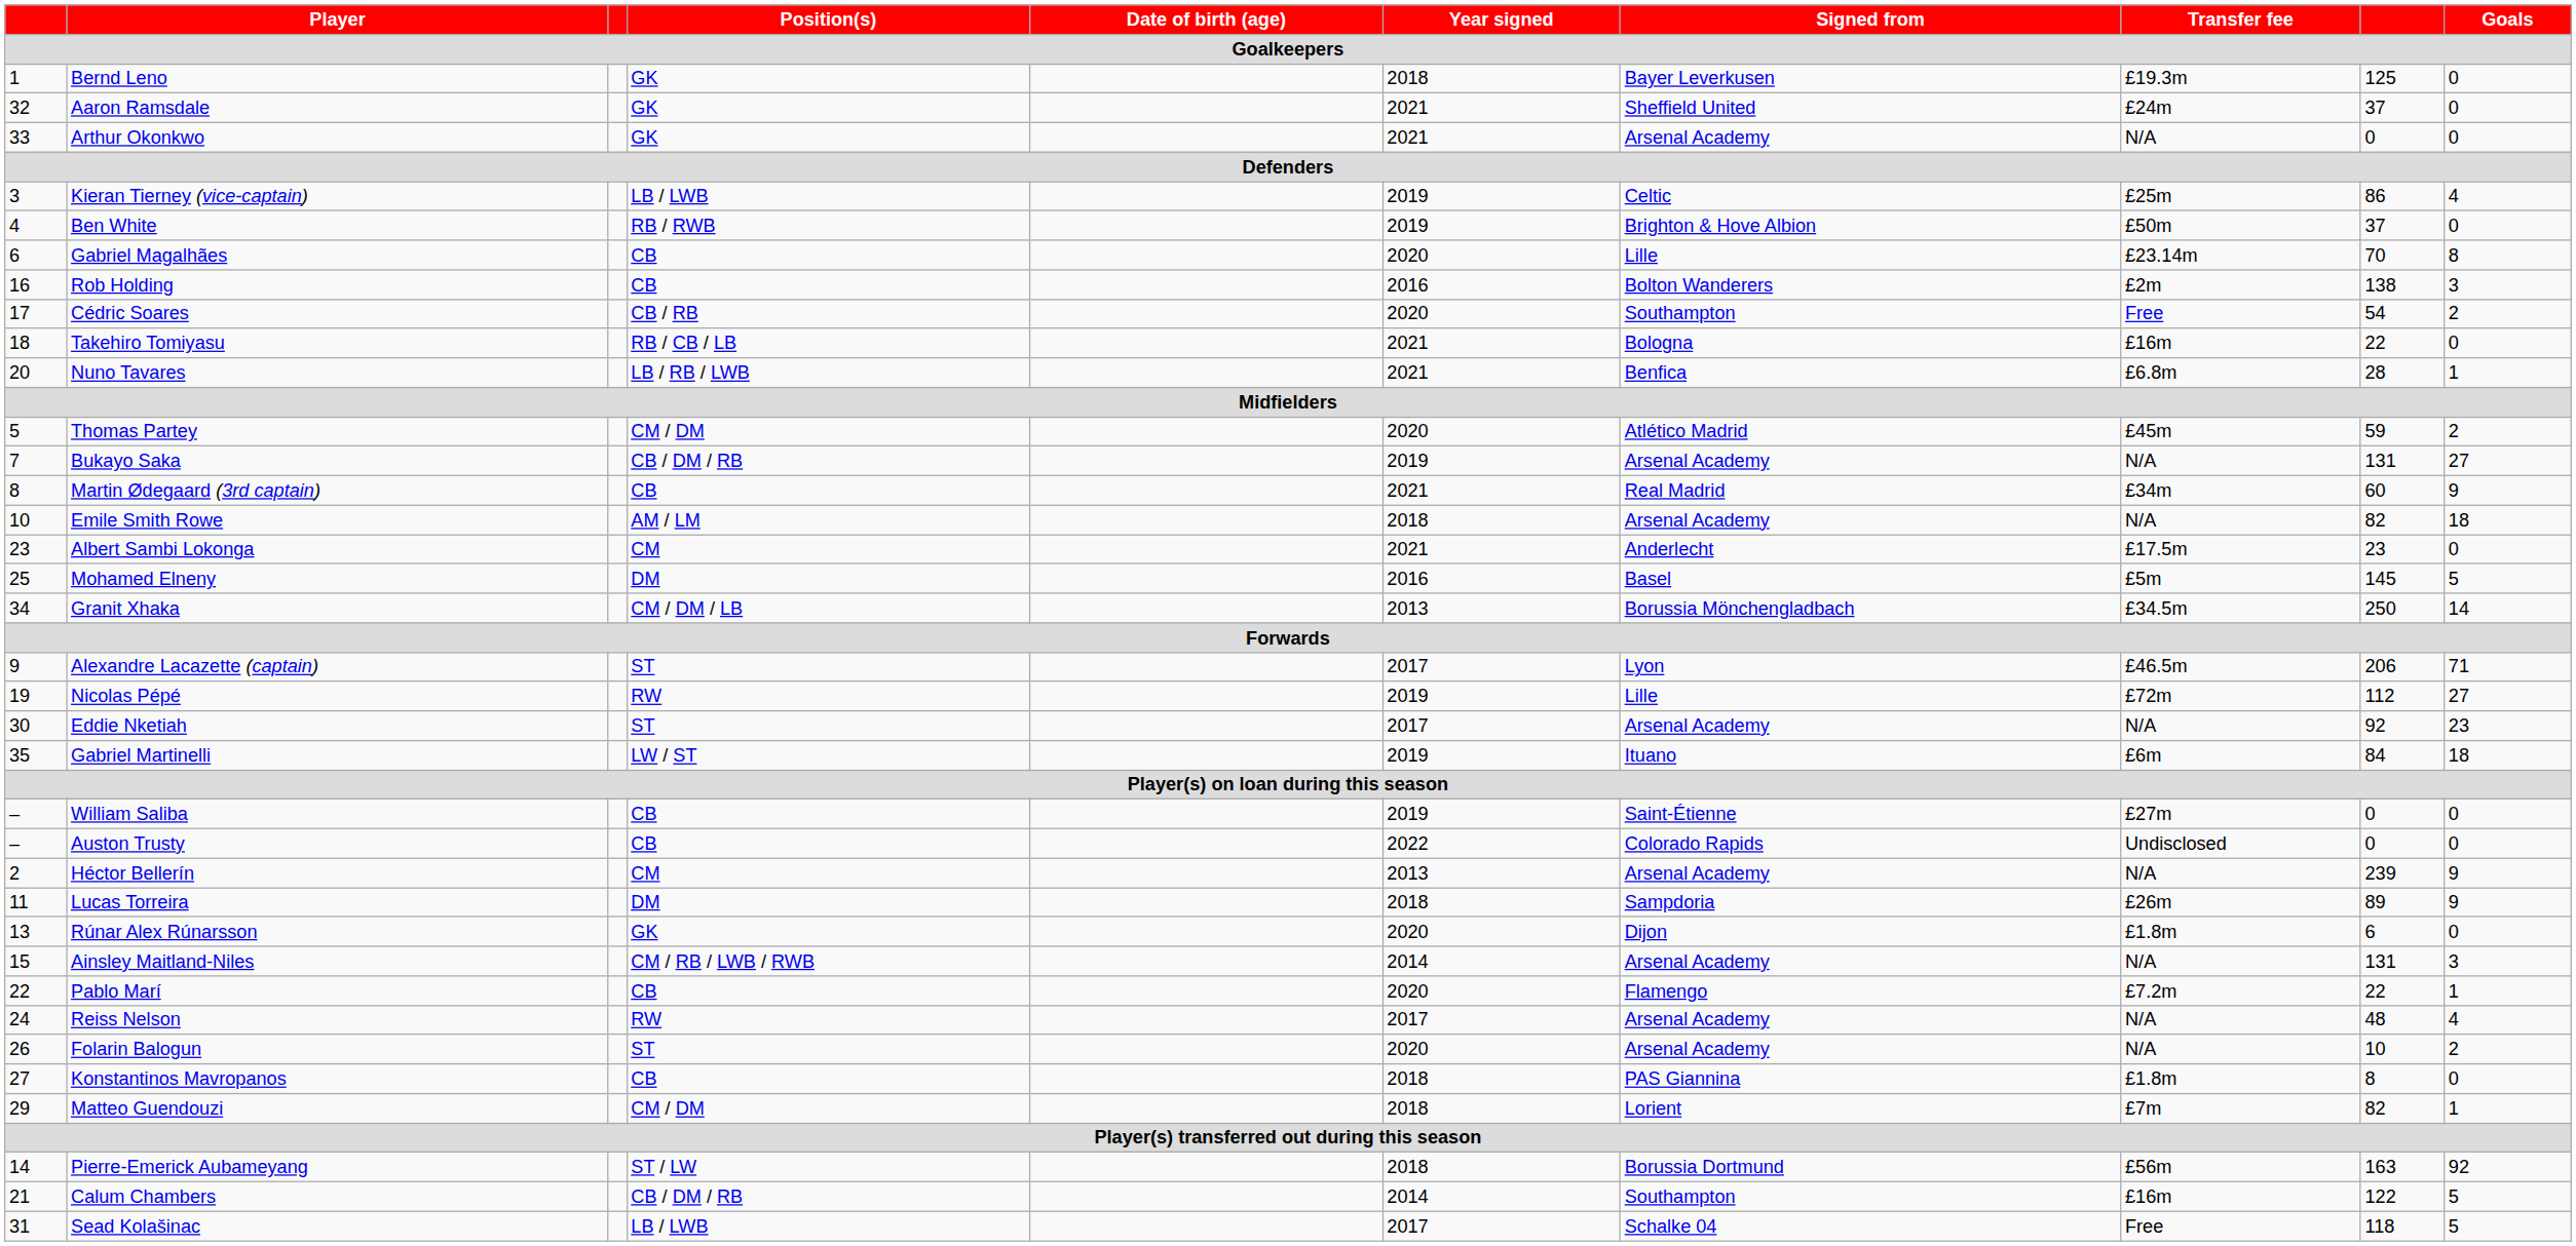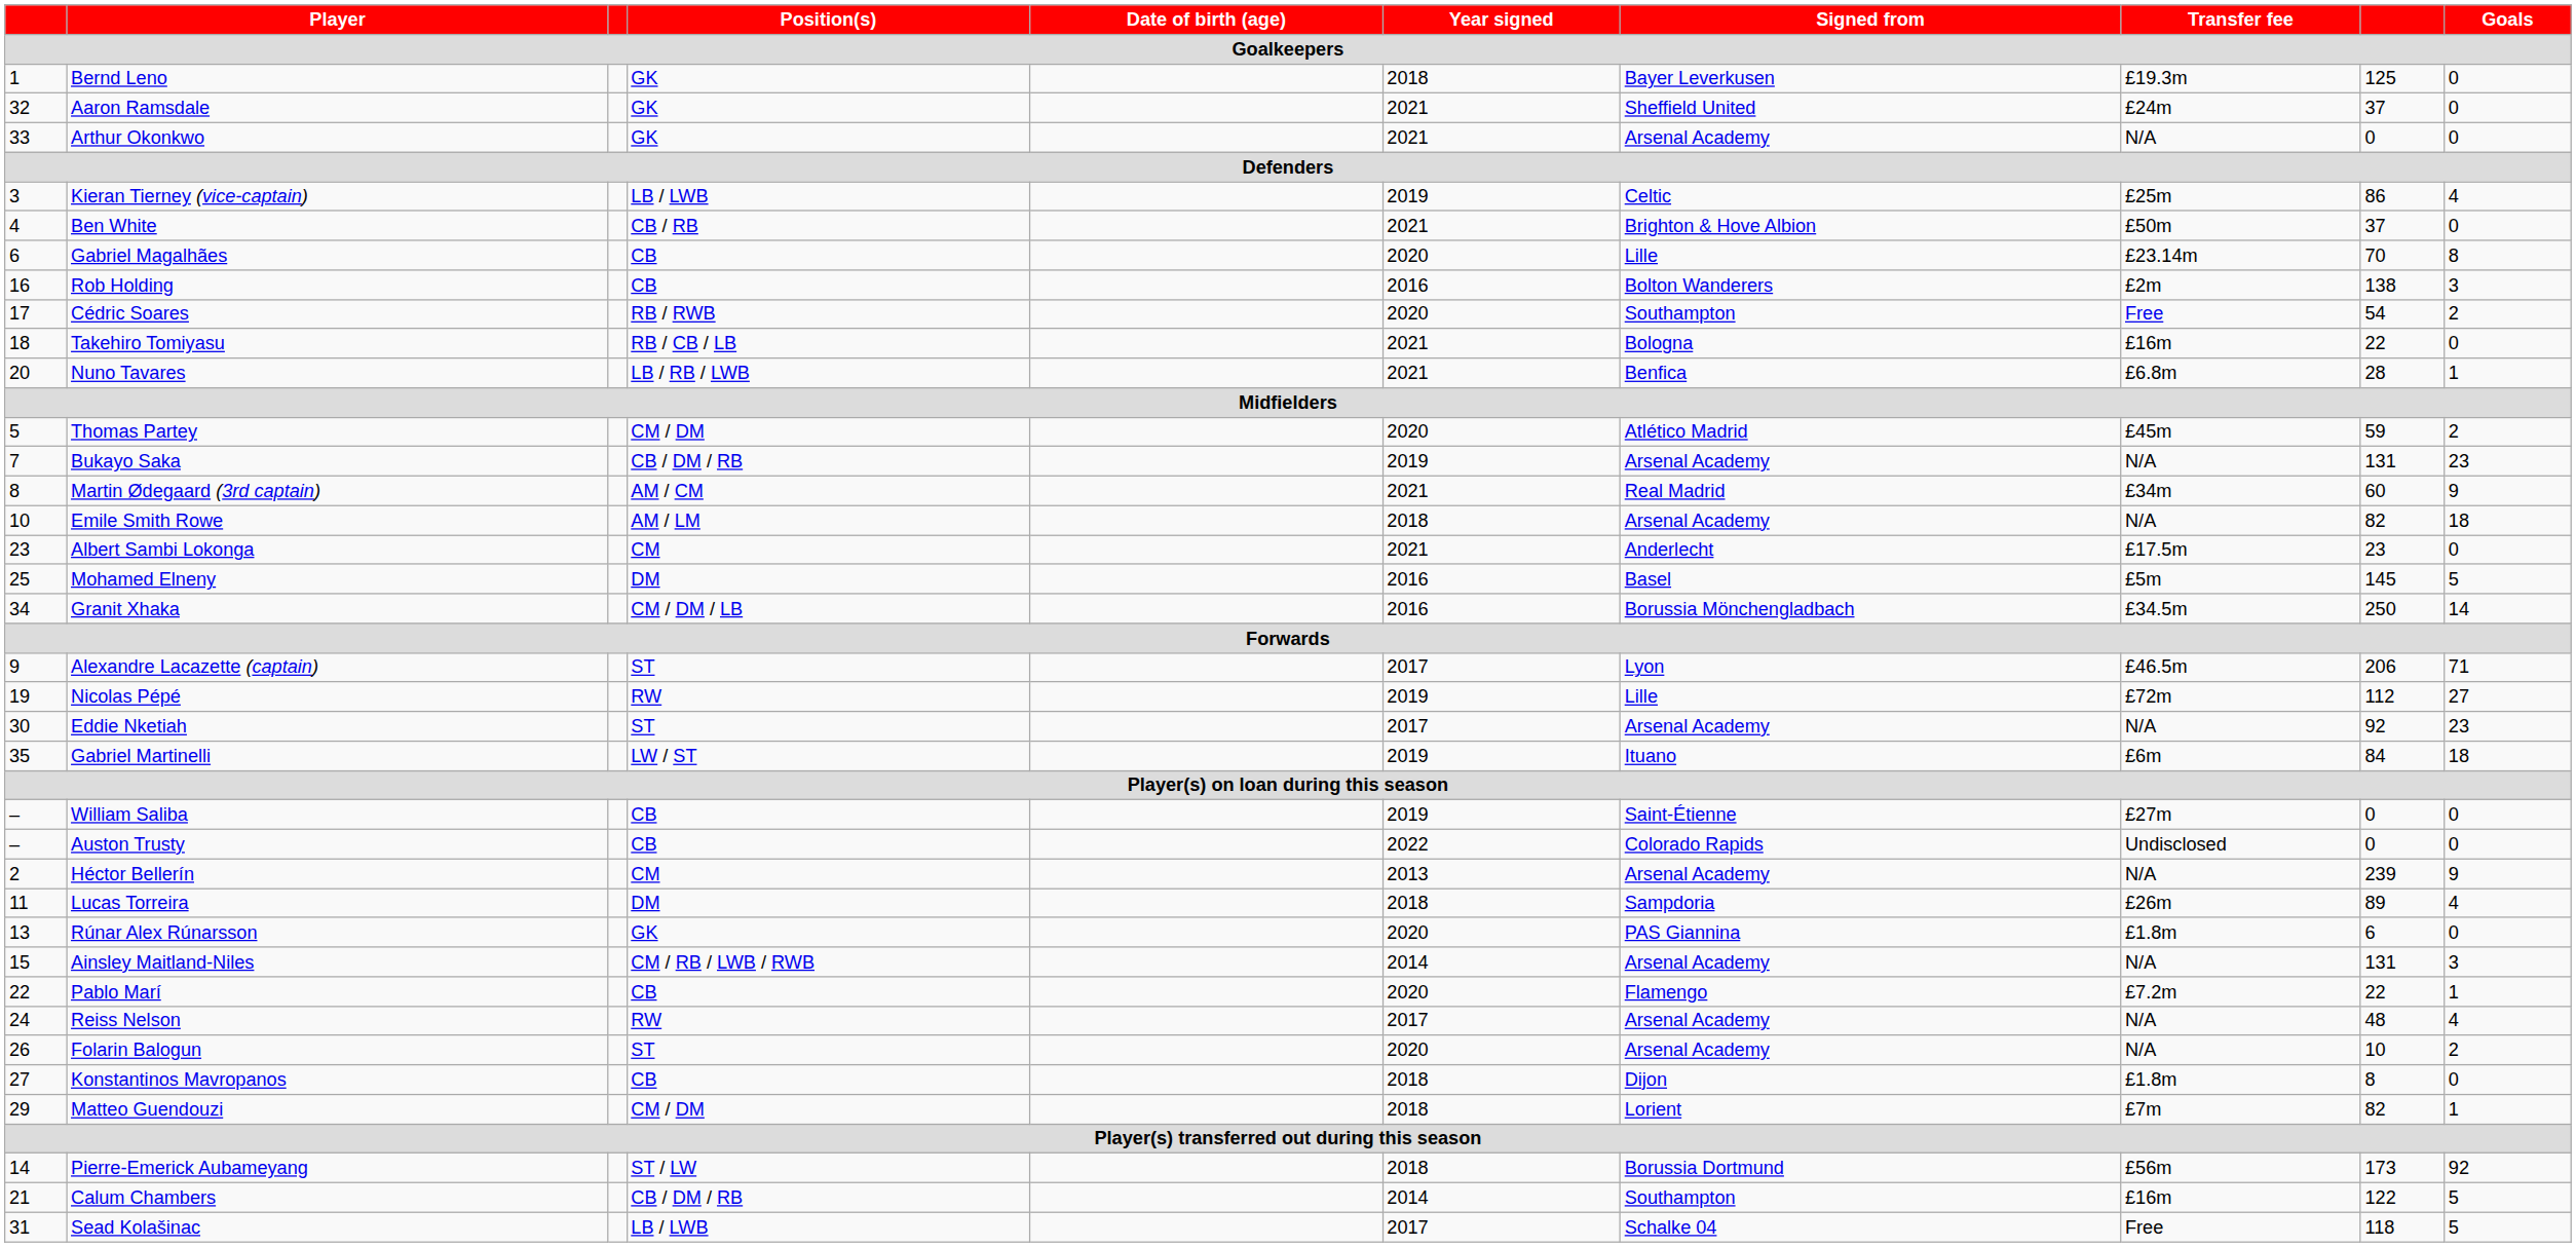Ben White | Position(s): RB / RWB -> CB / RB
Ben White | Year signed: 2019 -> 2021
Cédric Soares | Position(s): CB / RB -> RB / RWB
Bukayo Saka | Goals: 27 -> 23
Martin Ødegaard (3rd captain) | Position(s): CB -> AM / CM
Granit Xhaka | Year signed: 2013 -> 2016
Lucas Torreira | Goals: 9 -> 4
Rúnar Alex Rúnarsson | Signed from: Dijon -> PAS Giannina
Konstantinos Mavropanos | Signed from: PAS Giannina -> Dijon
Pierre-Emerick Aubameyang | column 9: 163 -> 173
